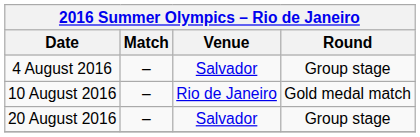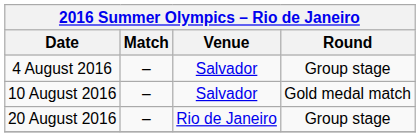10 August 2016 | Venue: Rio de Janeiro -> Salvador
20 August 2016 | Venue: Salvador -> Rio de Janeiro
